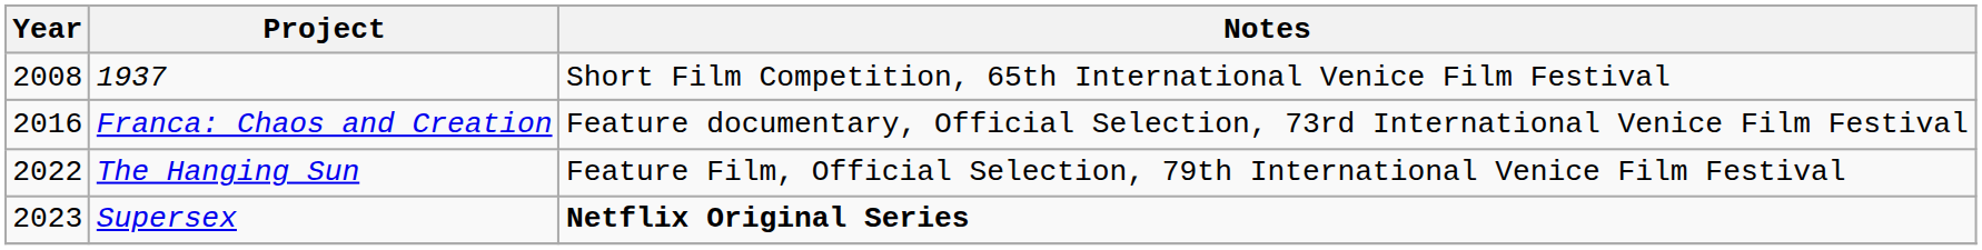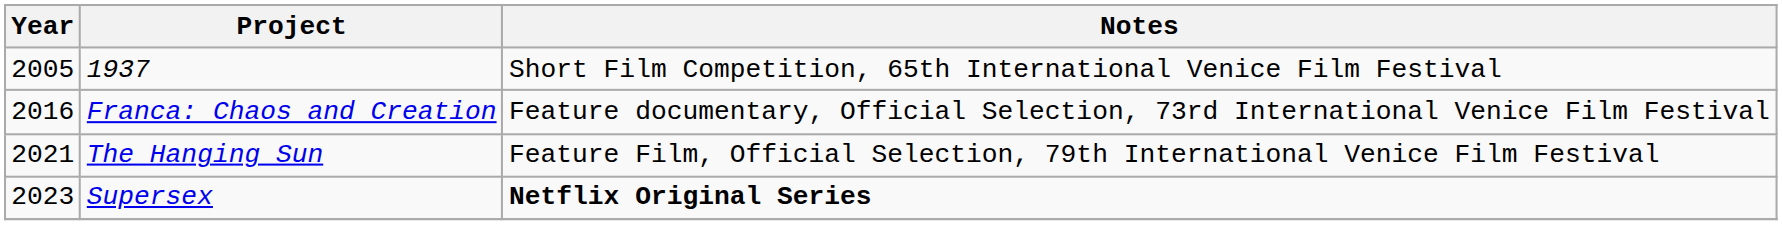1937 | Year: 2008 -> 2005
The Hanging Sun | Year: 2022 -> 2021
